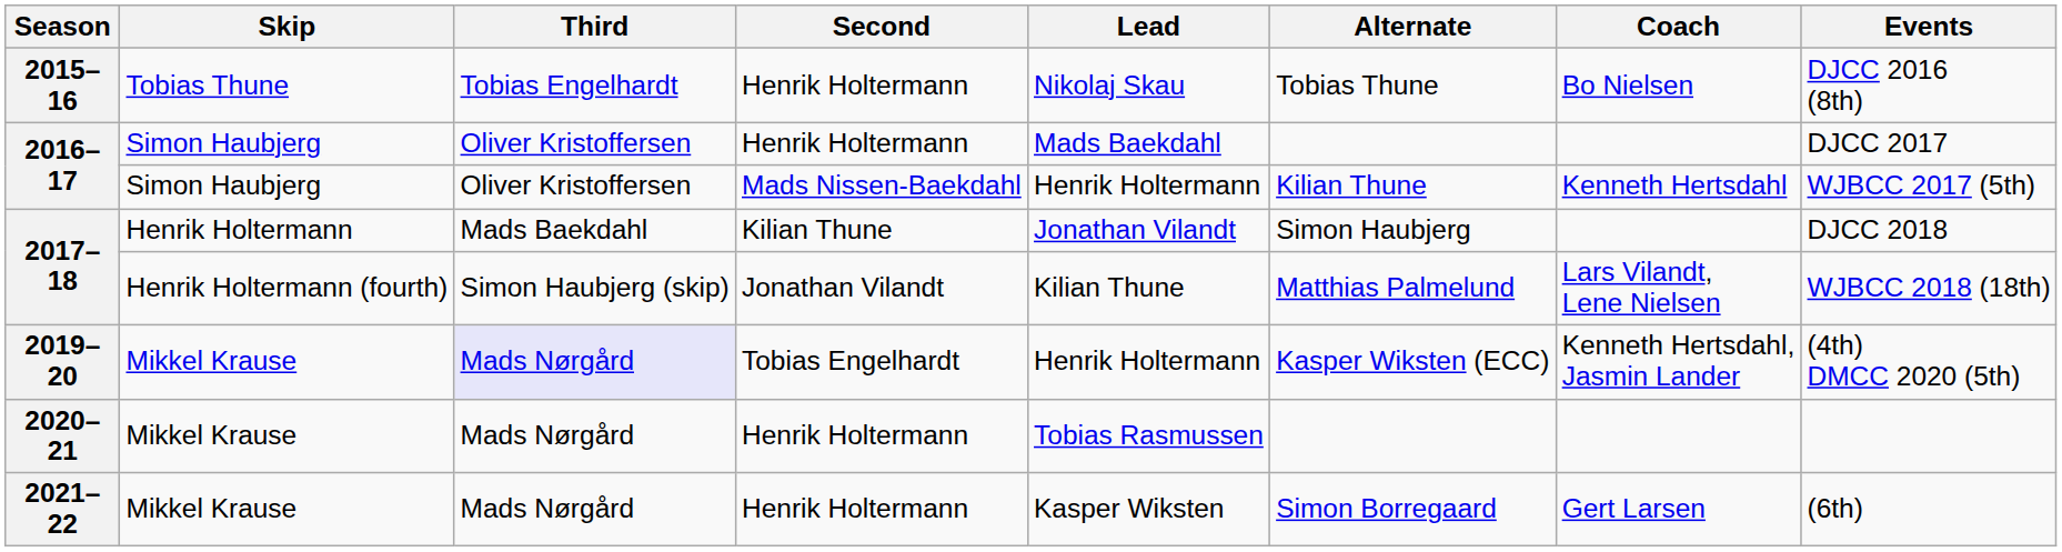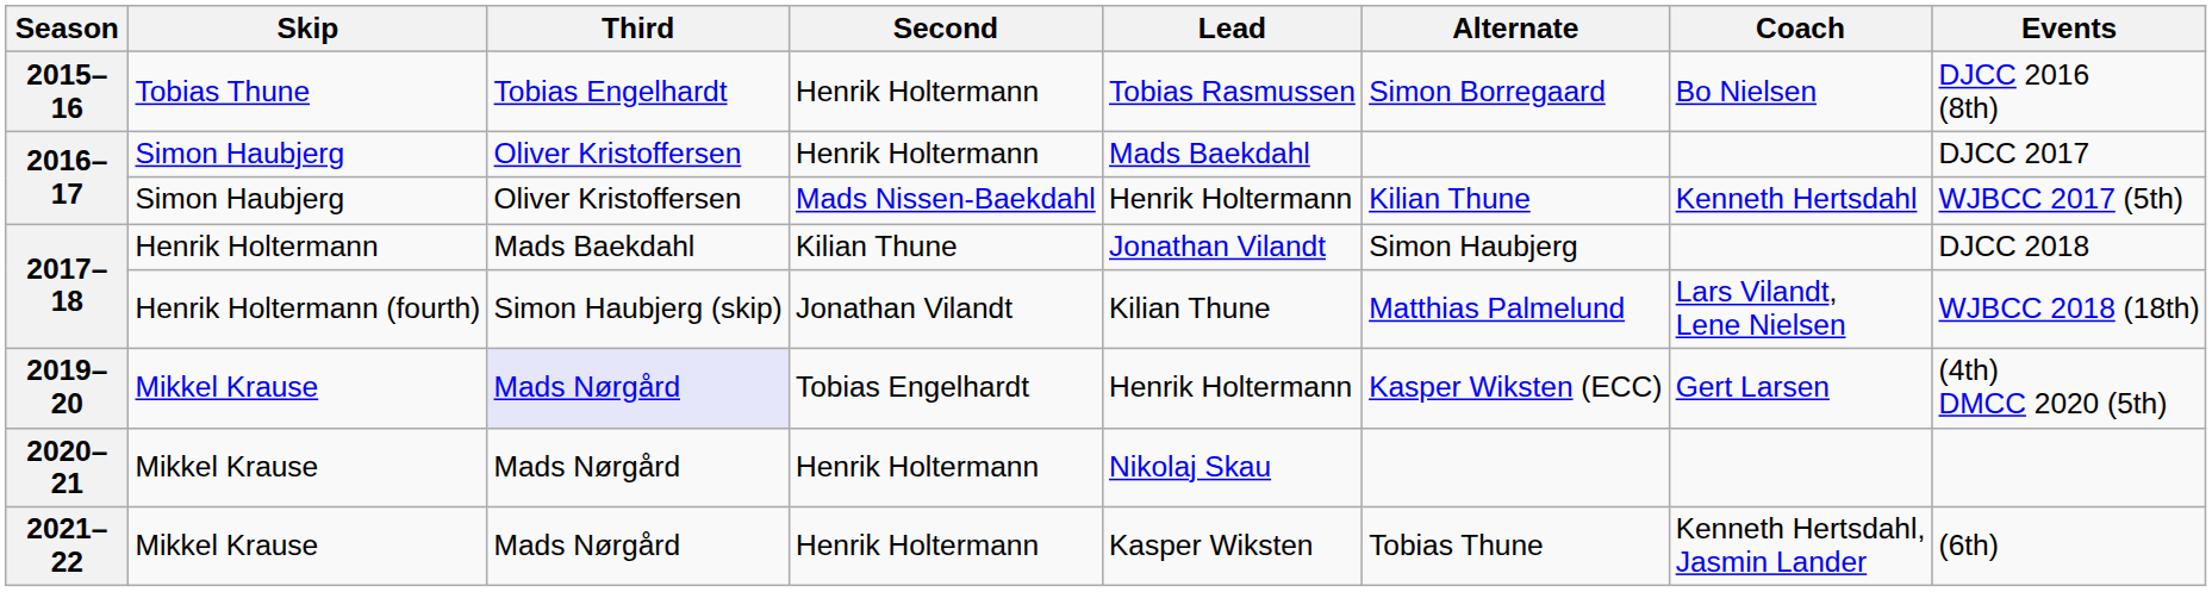2015–16 | Lead: Nikolaj Skau -> Tobias Rasmussen
2015–16 | Alternate: Tobias Thune -> Simon Borregaard
2019–20 | Coach: Kenneth Hertsdahl, Jasmin Lander -> Gert Larsen
2020–21 | Lead: Tobias Rasmussen -> Nikolaj Skau
2021–22 | Alternate: Simon Borregaard -> Tobias Thune
2021–22 | Coach: Gert Larsen -> Kenneth Hertsdahl, Jasmin Lander
